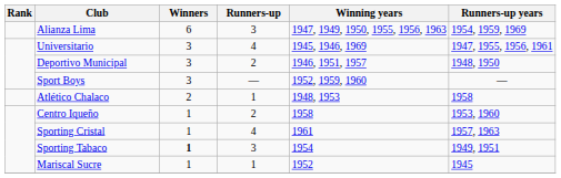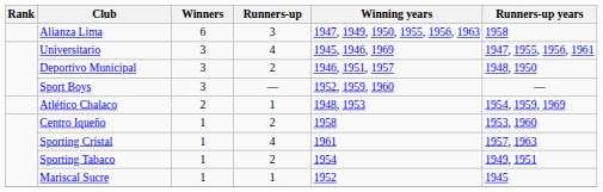Alianza Lima | Runners-up years: 1954, 1959, 1969 -> 1958
Atlético Chalaco | Runners-up years: 1958 -> 1954, 1959, 1969
Sporting Tabaco | Winners: bold -> normal
Sporting Tabaco | Runners-up: 3 -> 2
